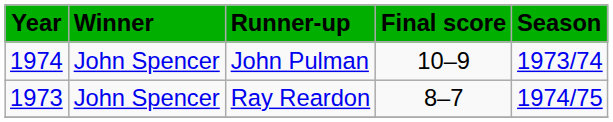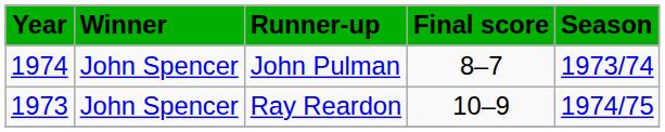John Pulman | Final score: 10–9 -> 8–7
Ray Reardon | Final score: 8–7 -> 10–9
